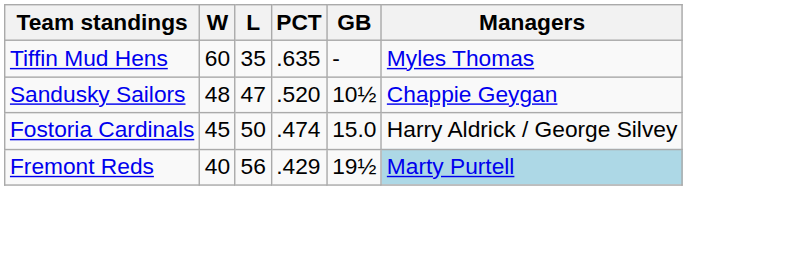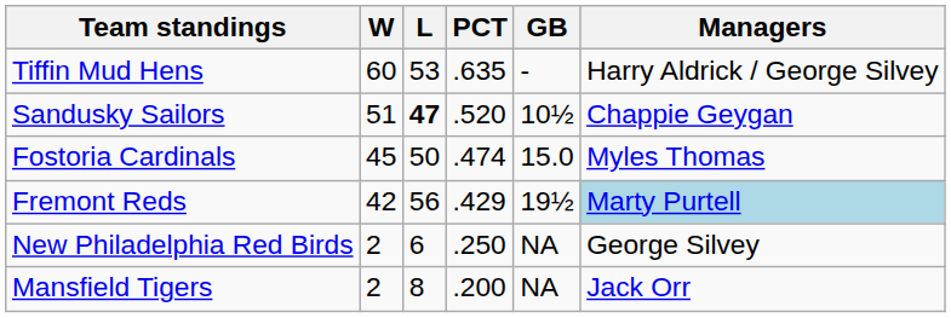Tiffin Mud Hens | L: 35 -> 53
Tiffin Mud Hens | Managers: Myles Thomas -> Harry Aldrick / George Silvey
Sandusky Sailors | W: 48 -> 51
Sandusky Sailors | L: normal -> bold
Fostoria Cardinals | Managers: Harry Aldrick / George Silvey -> Myles Thomas
Fremont Reds | W: 40 -> 42
+ row: New Philadelphia Red Birds | 2 | 6 | .250 | NA | George Silvey
+ row: Mansfield Tigers | 2 | 8 | .200 | NA | Jack Orr
